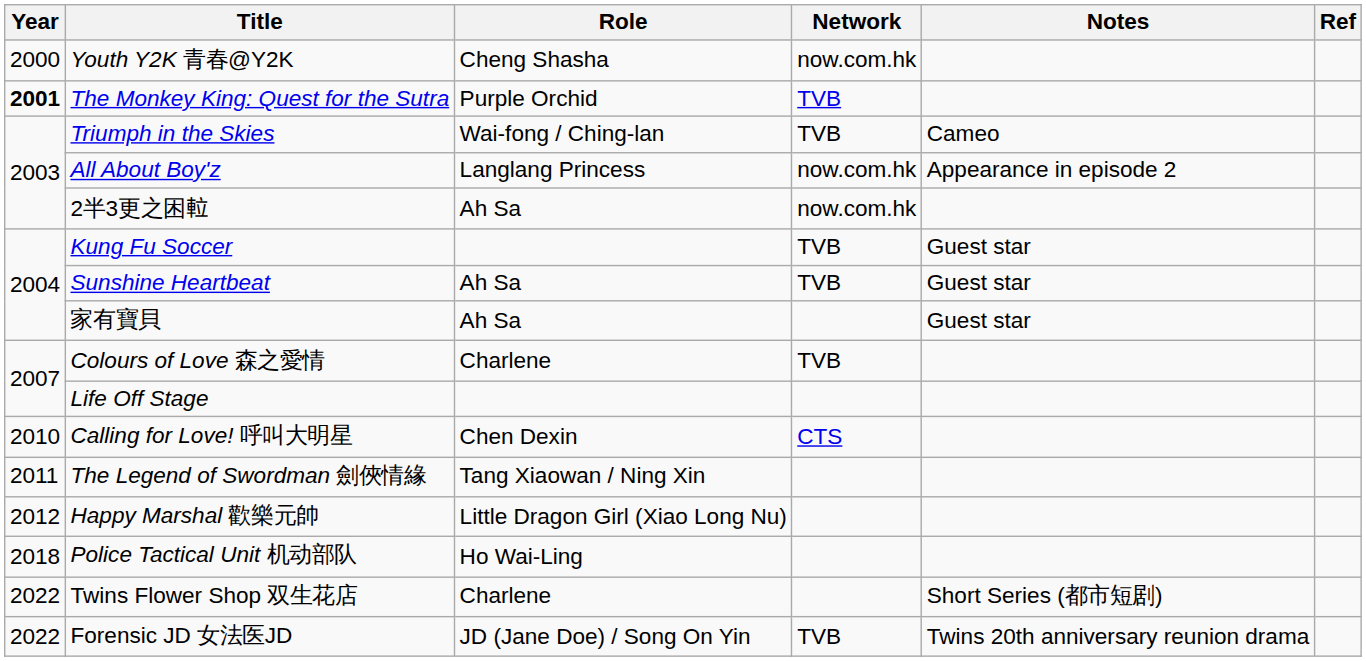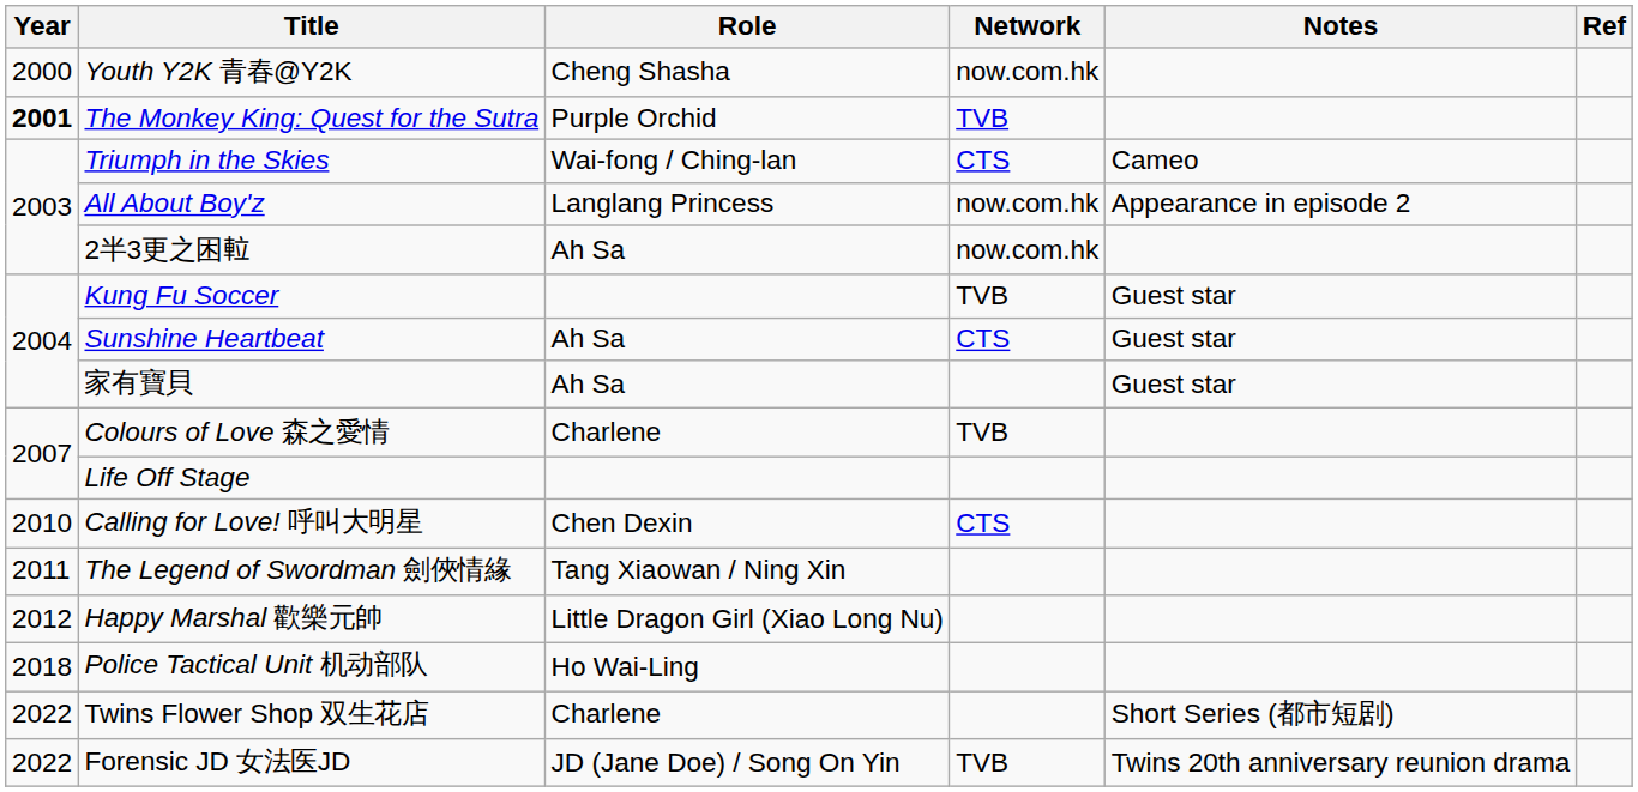Triumph in the Skies | Network: TVB -> CTS
Sunshine Heartbeat | Network: TVB -> CTS
